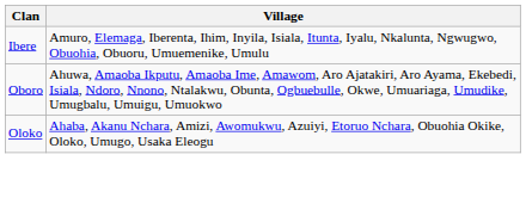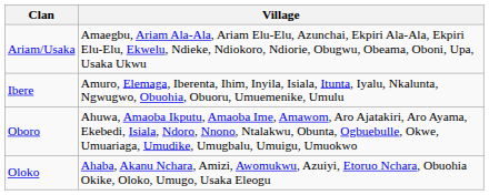+ row: Ariam/Usaka | Amaegbu, Ariam Ala-Ala, Ariam Elu-Elu, Azunchai, Ekpiri Ala-Ala, Ekpiri Elu-Elu, Ekwelu, Ndieke, Ndiokoro, Ndiorie, Obugwu, Obeama, Oboni, Upa, Usaka Ukwu
